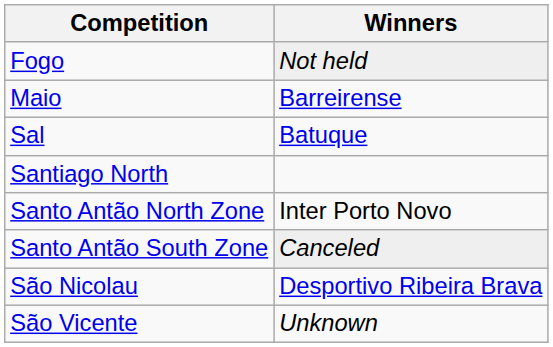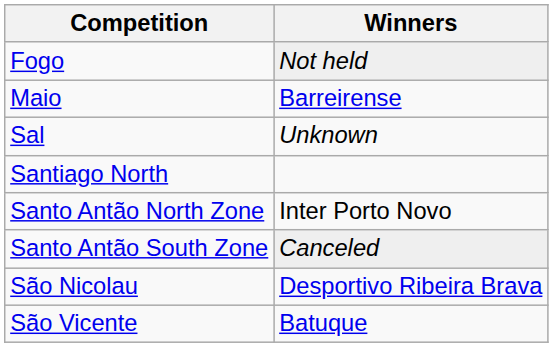Sal | Winners: Batuque -> Unknown
São Vicente | Winners: Unknown -> Batuque
